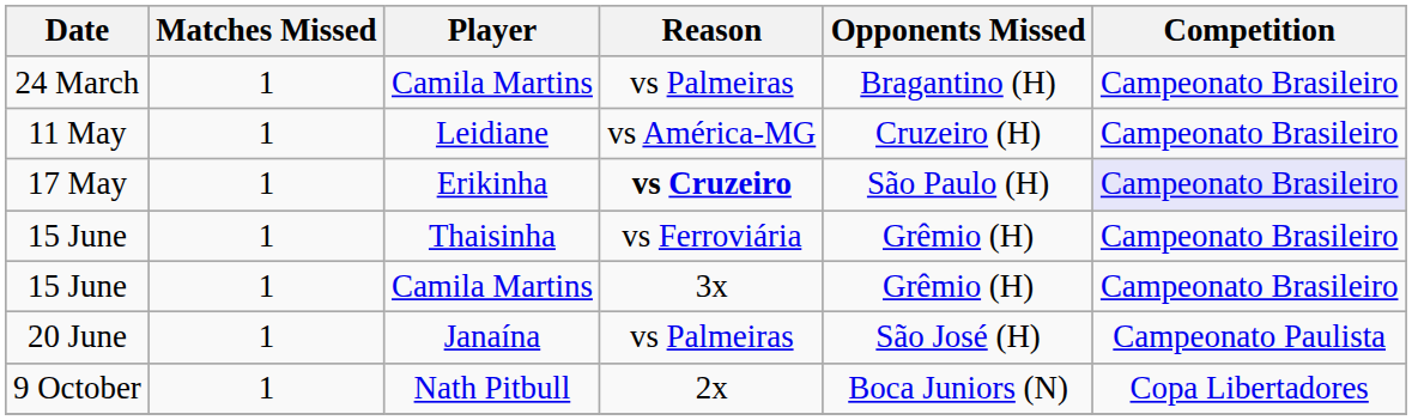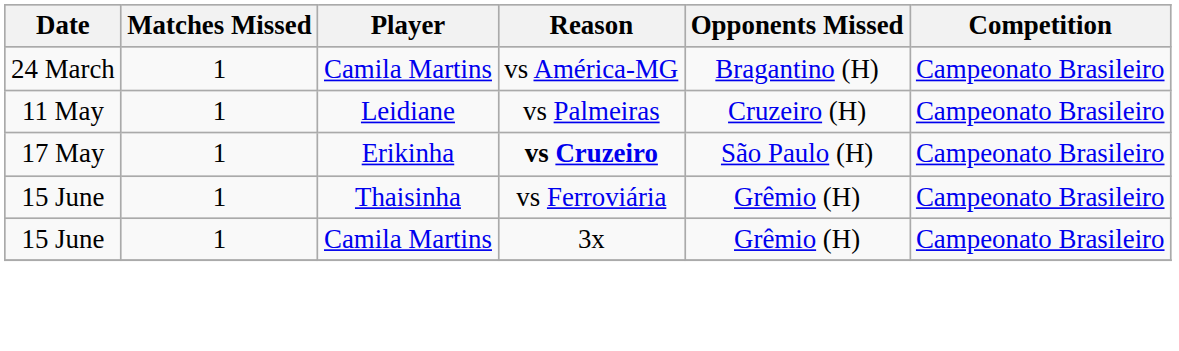24 March | Reason: vs Palmeiras -> vs América-MG
11 May | Reason: vs América-MG -> vs Palmeiras
17 May | Competition: lavender background -> no background
- row: 20 June | 1 | Janaína | vs Palmeiras | São José (H) | Campeonato Paulista
- row: 9 October | 1 | Nath Pitbull | 2x | Boca Juniors (N) | Copa Libertadores
